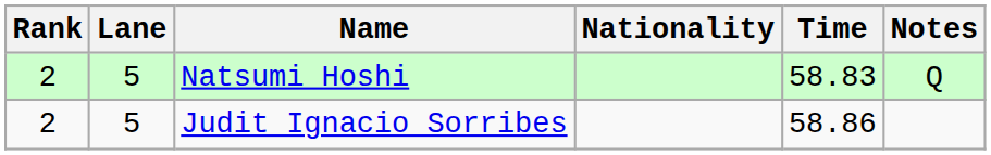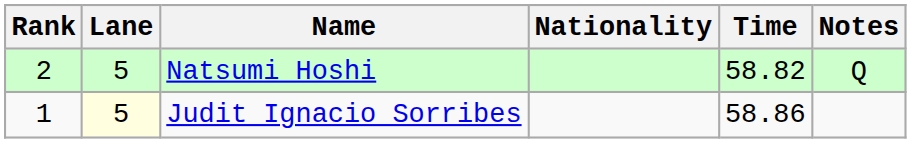Natsumi Hoshi | Time: 58.83 -> 58.82
Judit Ignacio Sorribes | Rank: 2 -> 1
Judit Ignacio Sorribes | Lane: no background -> lightyellow background
